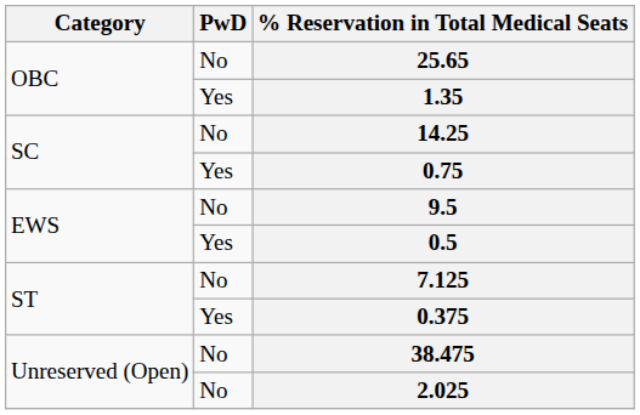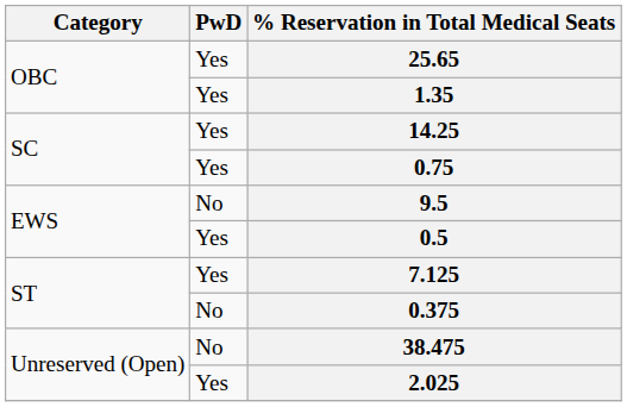25.65 | PwD: No -> Yes
14.25 | PwD: No -> Yes
7.125 | PwD: No -> Yes
0.375 | PwD: Yes -> No
2.025 | PwD: No -> Yes
